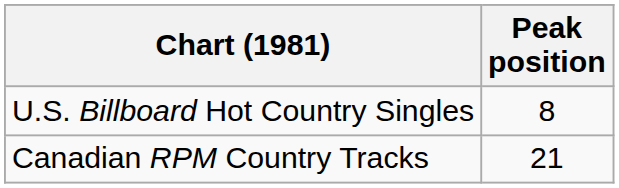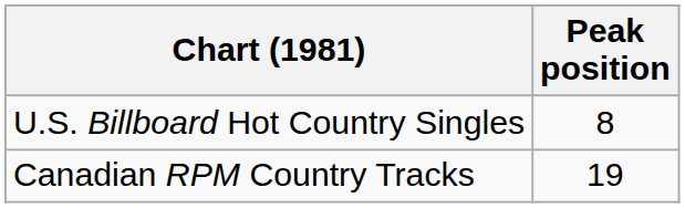Canadian RPM Country Tracks | Peak position: 21 -> 19
